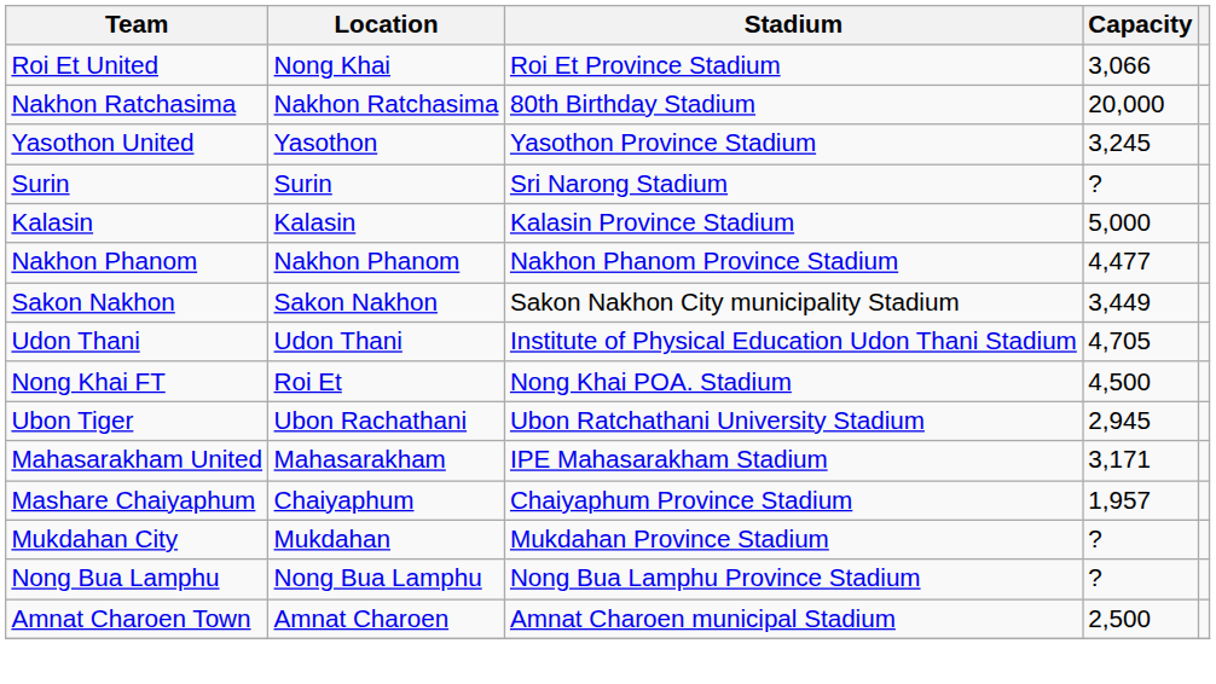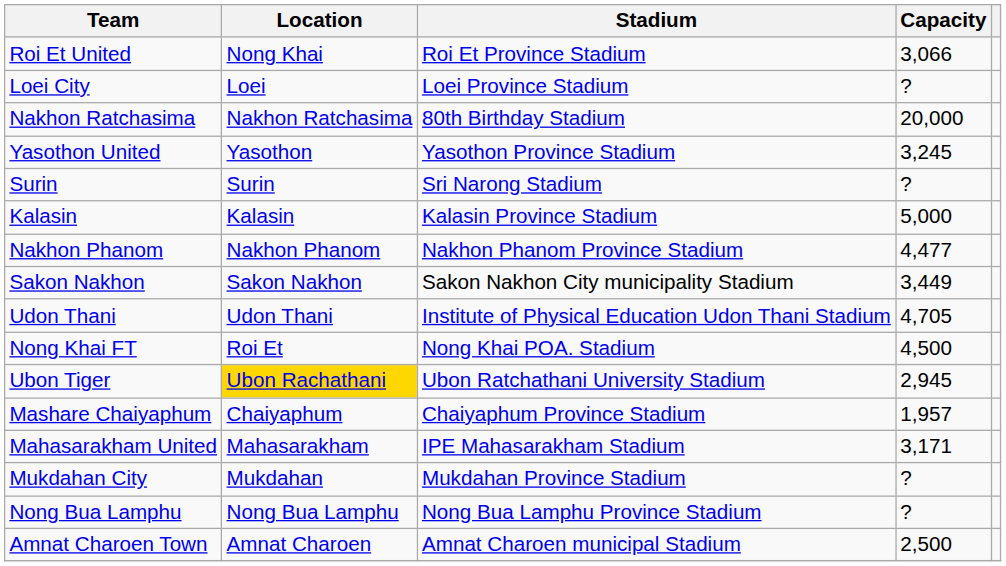+ row: Loei City | Loei | Loei Province Stadium | ?
Ubon Tiger | Location: no background -> gold background
rows swapped: Mashare Chaiyaphum <-> Mahasarakham United
